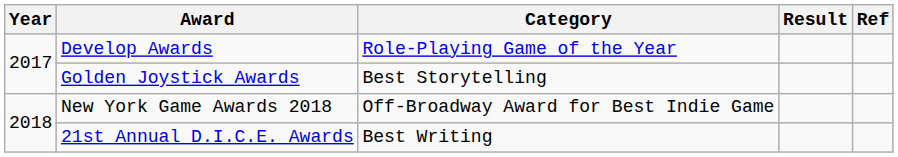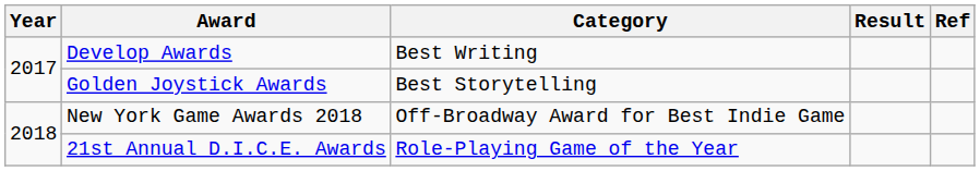Develop Awards | Category: Role-Playing Game of the Year -> Best Writing
21st Annual D.I.C.E. Awards | Category: Best Writing -> Role-Playing Game of the Year
